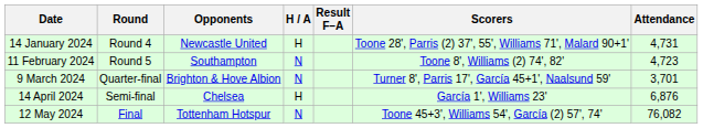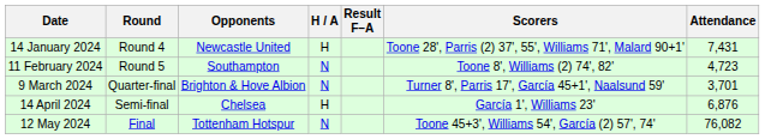14 January 2024 | Attendance: 4,731 -> 7,431
